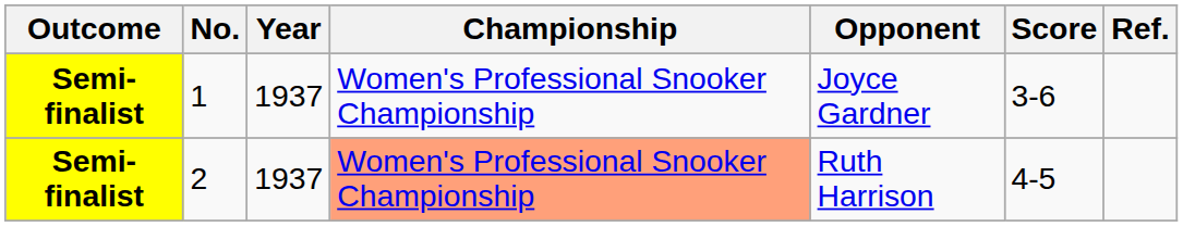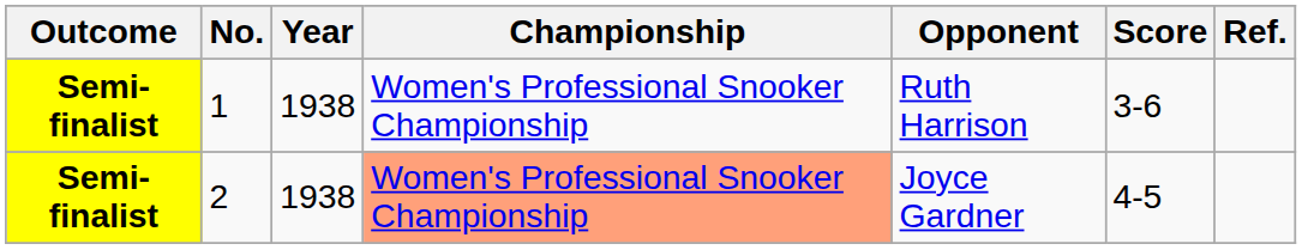1 | Year: 1937 -> 1938
1 | Opponent: Joyce Gardner -> Ruth Harrison
2 | Year: 1937 -> 1938
2 | Opponent: Ruth Harrison -> Joyce Gardner
